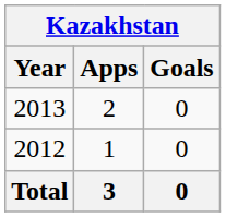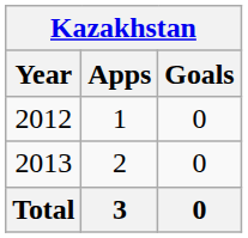rows swapped: 2012 <-> 2013
